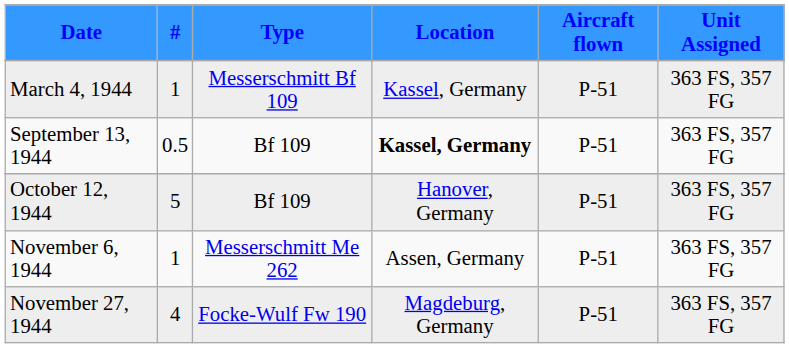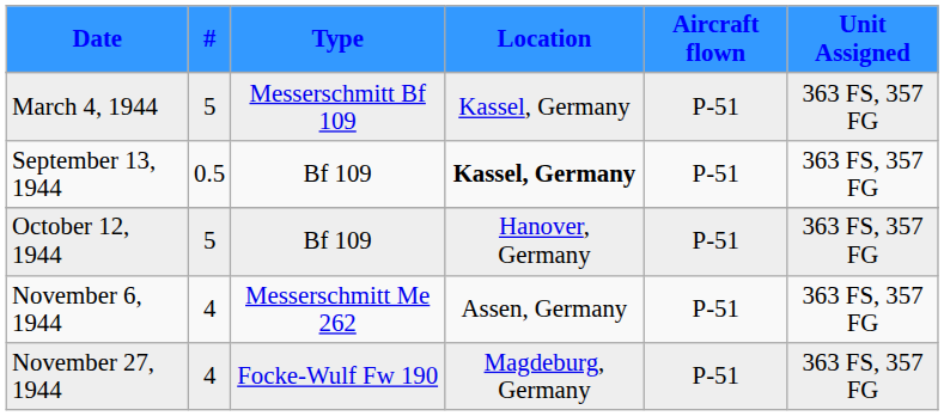March 4, 1944 | #: 1 -> 5
November 6, 1944 | #: 1 -> 4
